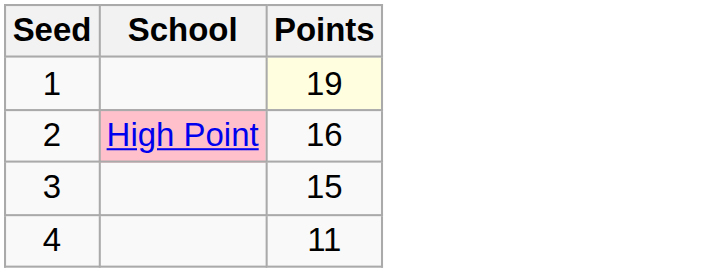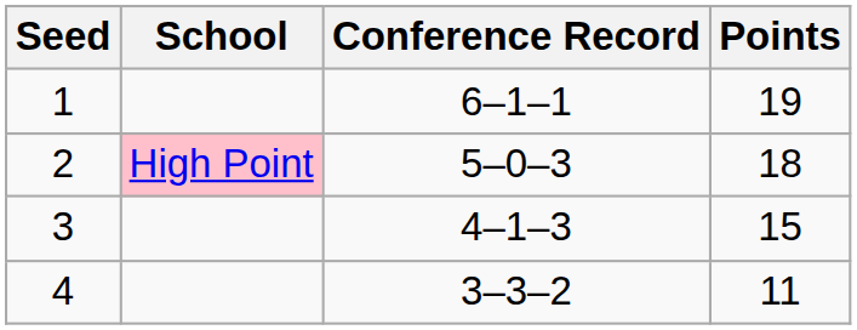+ column: Conference Record | 6–1–1 | 5–0–3 | 4–1–3 | 3–3–2
1 | Points: lightyellow background -> no background
2 | Points: 16 -> 18
